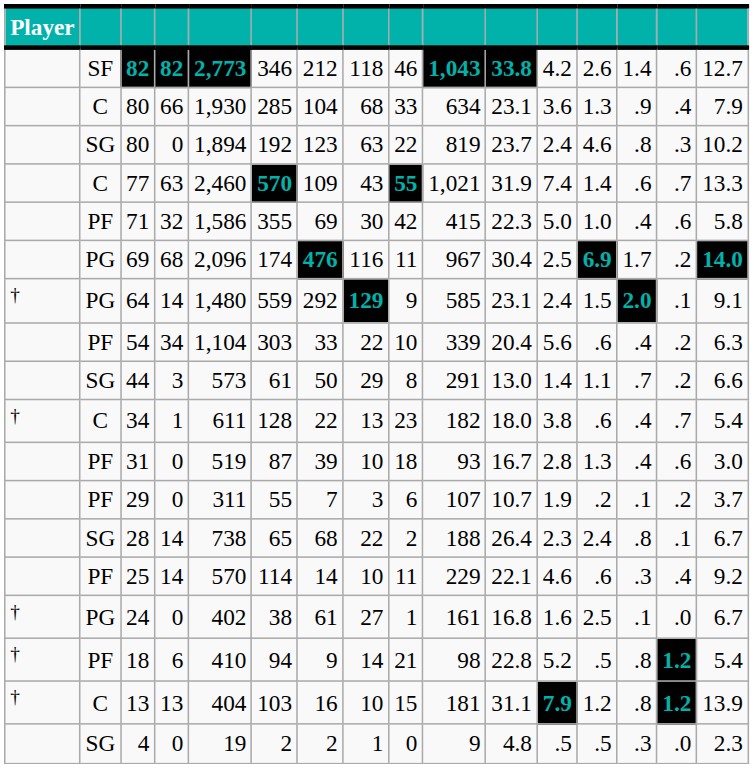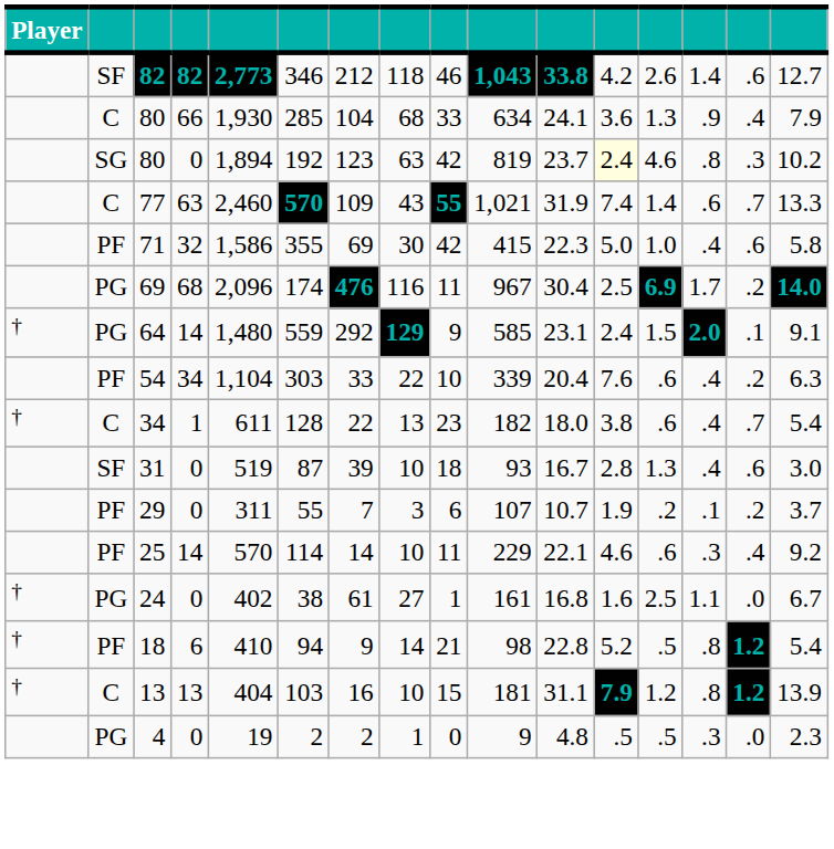80 / 66 | column 11: 23.1 -> 24.1
80 / 0 | column 9: 22 -> 42
80 / 0 | column 12: no background -> lightyellow background
54 | column 12: 5.6 -> 7.6
- row: SG | 44 | 3 | 573 | 61 | 50 | 29 | 8 | 291 | 13.0 | 1.4 | 1.1 | .7 | .2 | 6.6
31 | column 2: PF -> SF
- row: SG | 28 | 14 | 738 | 65 | 68 | 22 | 2 | 188 | 26.4 | 2.3 | 2.4 | .8 | .1 | 6.7
24 | column 14: .1 -> 1.1
4 | column 2: SG -> PG
